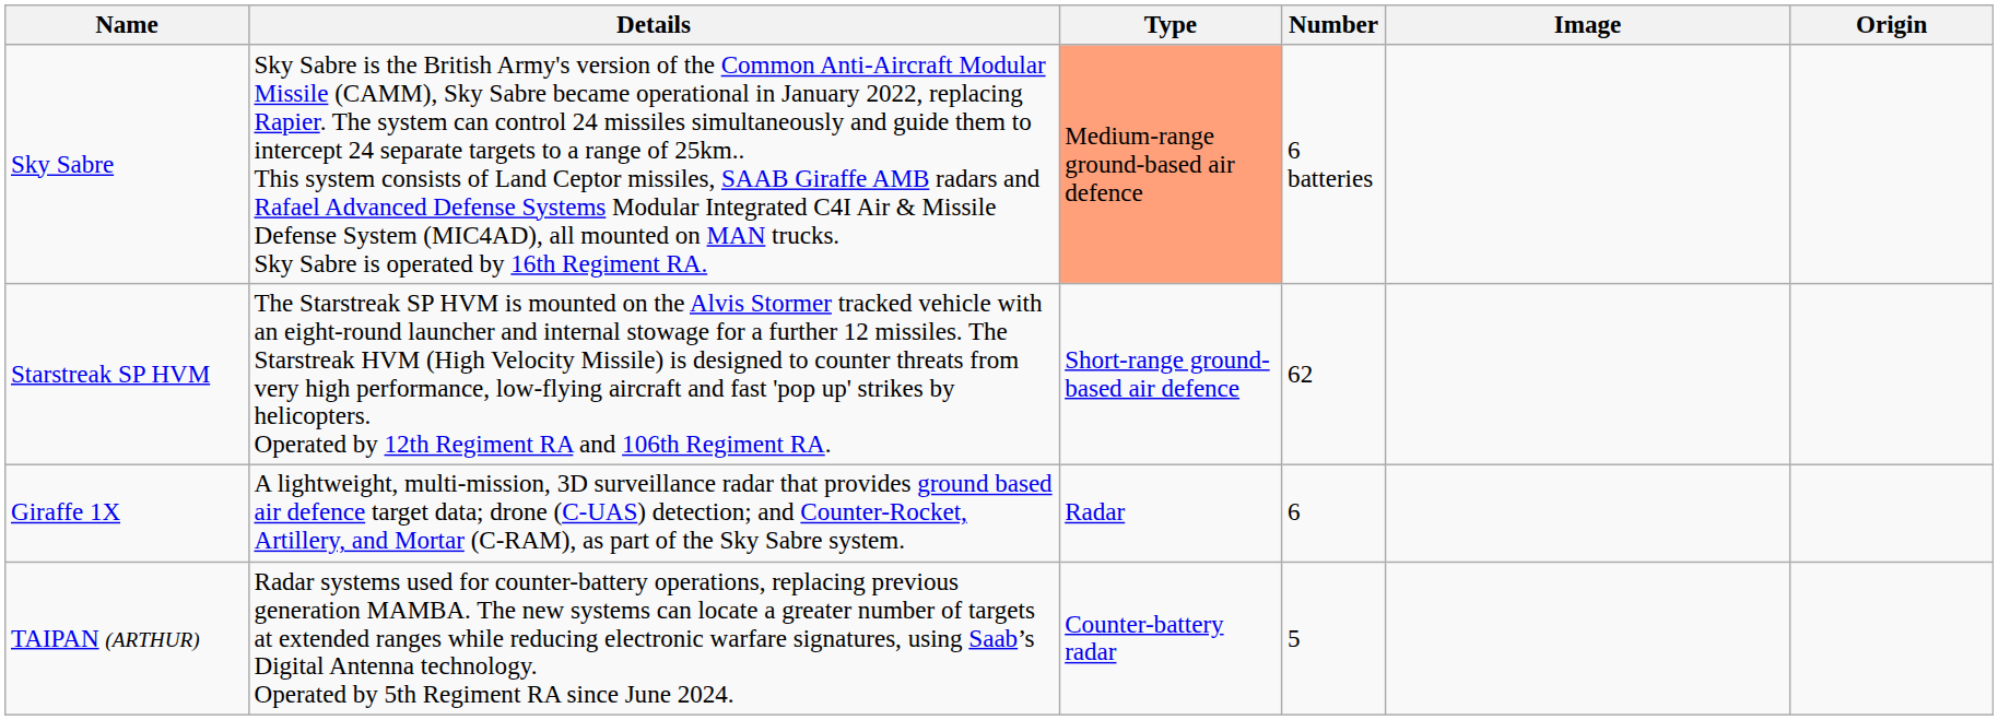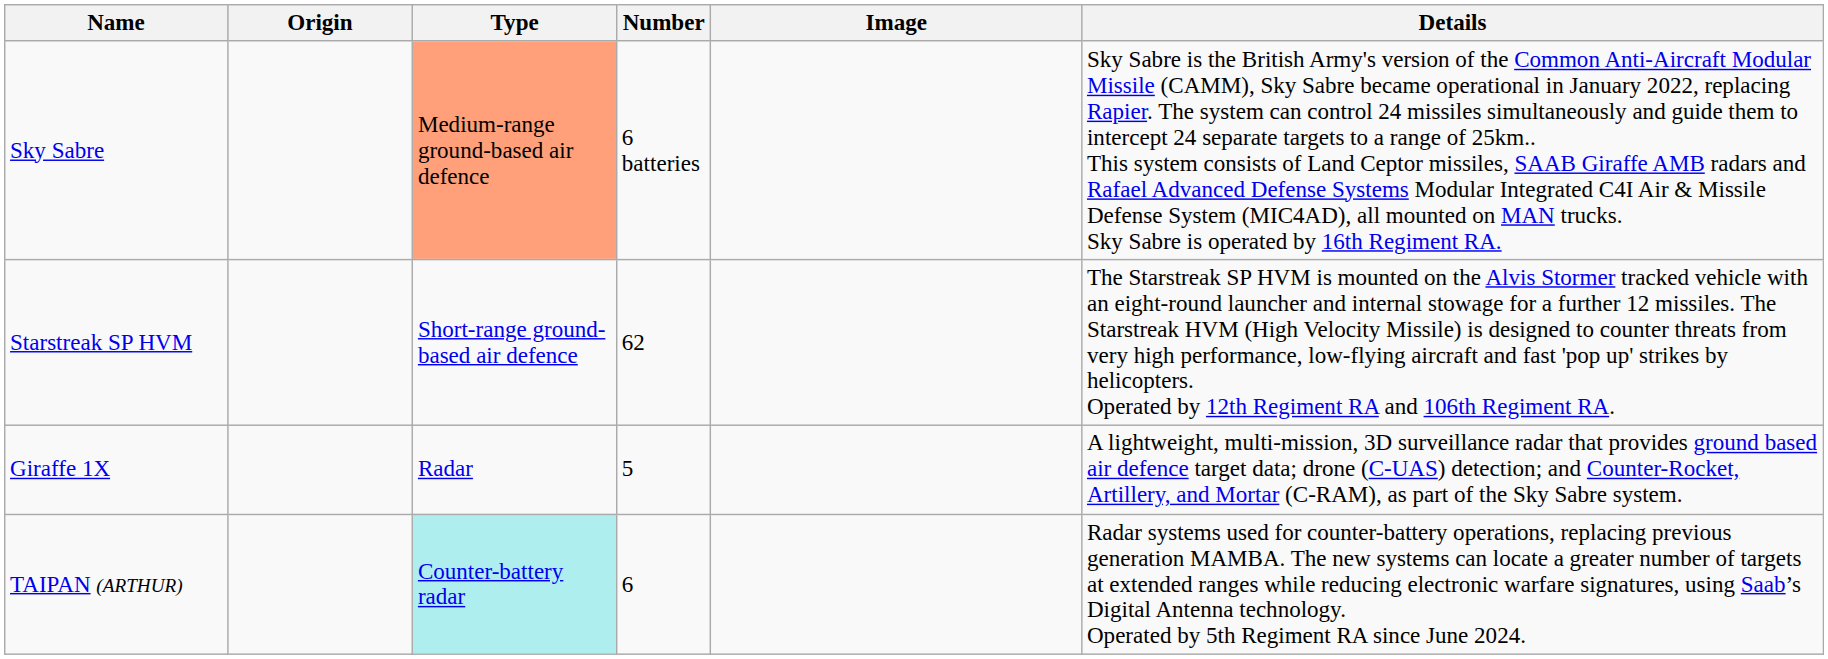columns swapped: Origin <-> Details
Giraffe 1X | Number: 6 -> 5
TAIPAN (ARTHUR) | Type: no background -> paleturquoise background
TAIPAN (ARTHUR) | Number: 5 -> 6
